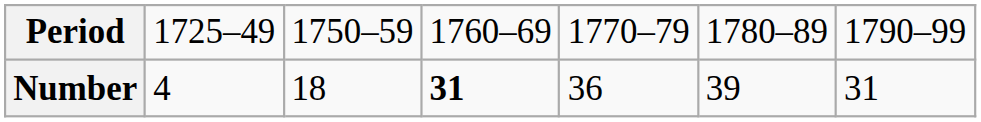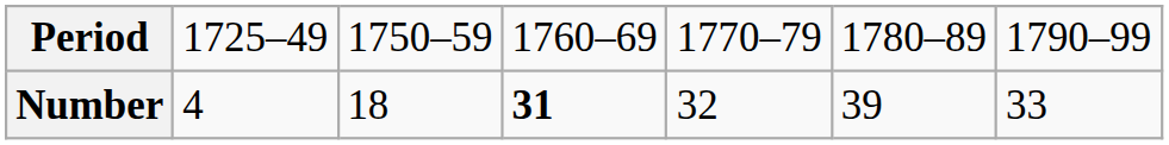Number | column 5: 36 -> 32
Number | column 7: 31 -> 33
